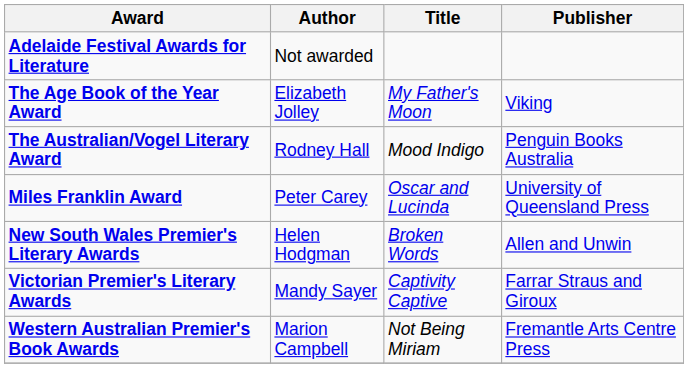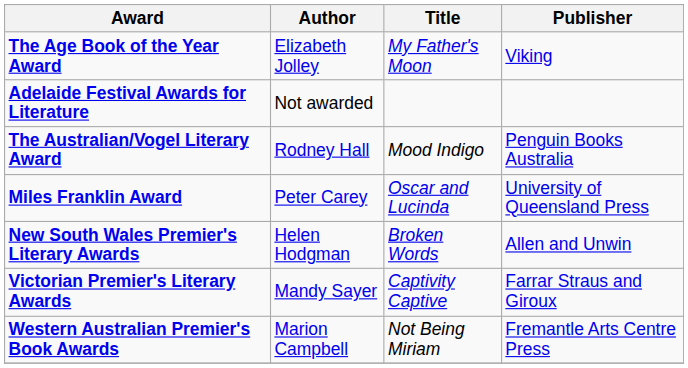rows swapped: Adelaide Festival Awards for Literature <-> The Age Book of the Year Award
